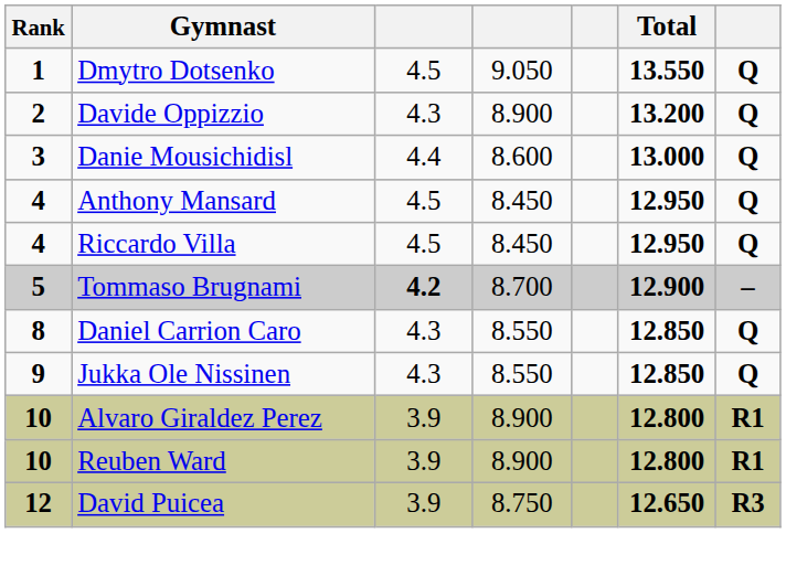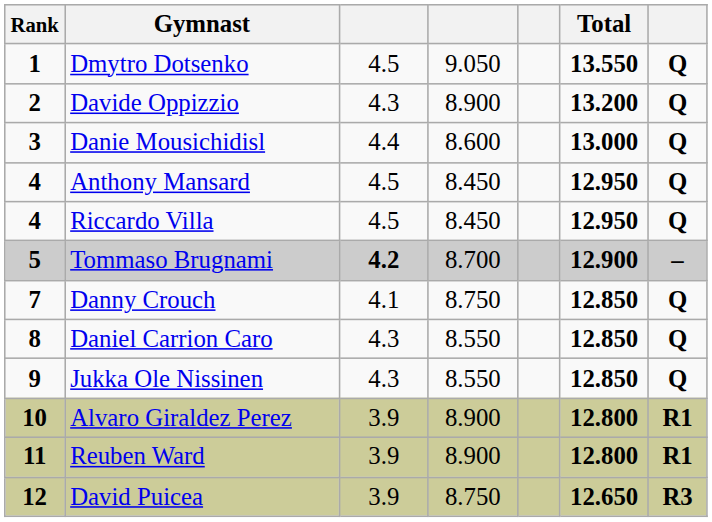+ row: 7 | Danny Crouch | 4.1 | 8.750 | 12.850 | Q
Reuben Ward | Rank: 10 -> 11
